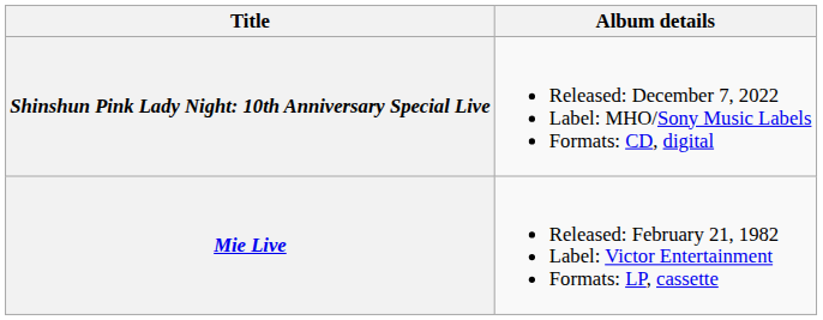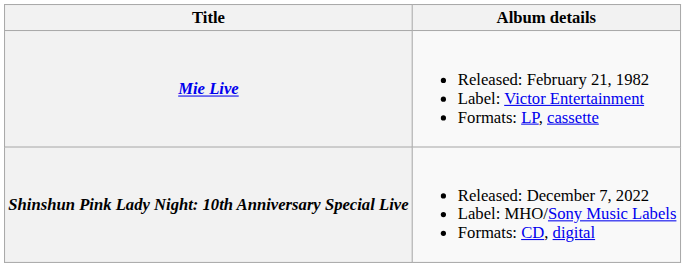rows swapped: Mie Live <-> Shinshun Pink Lady Night: 10th Anniversary Special Live
